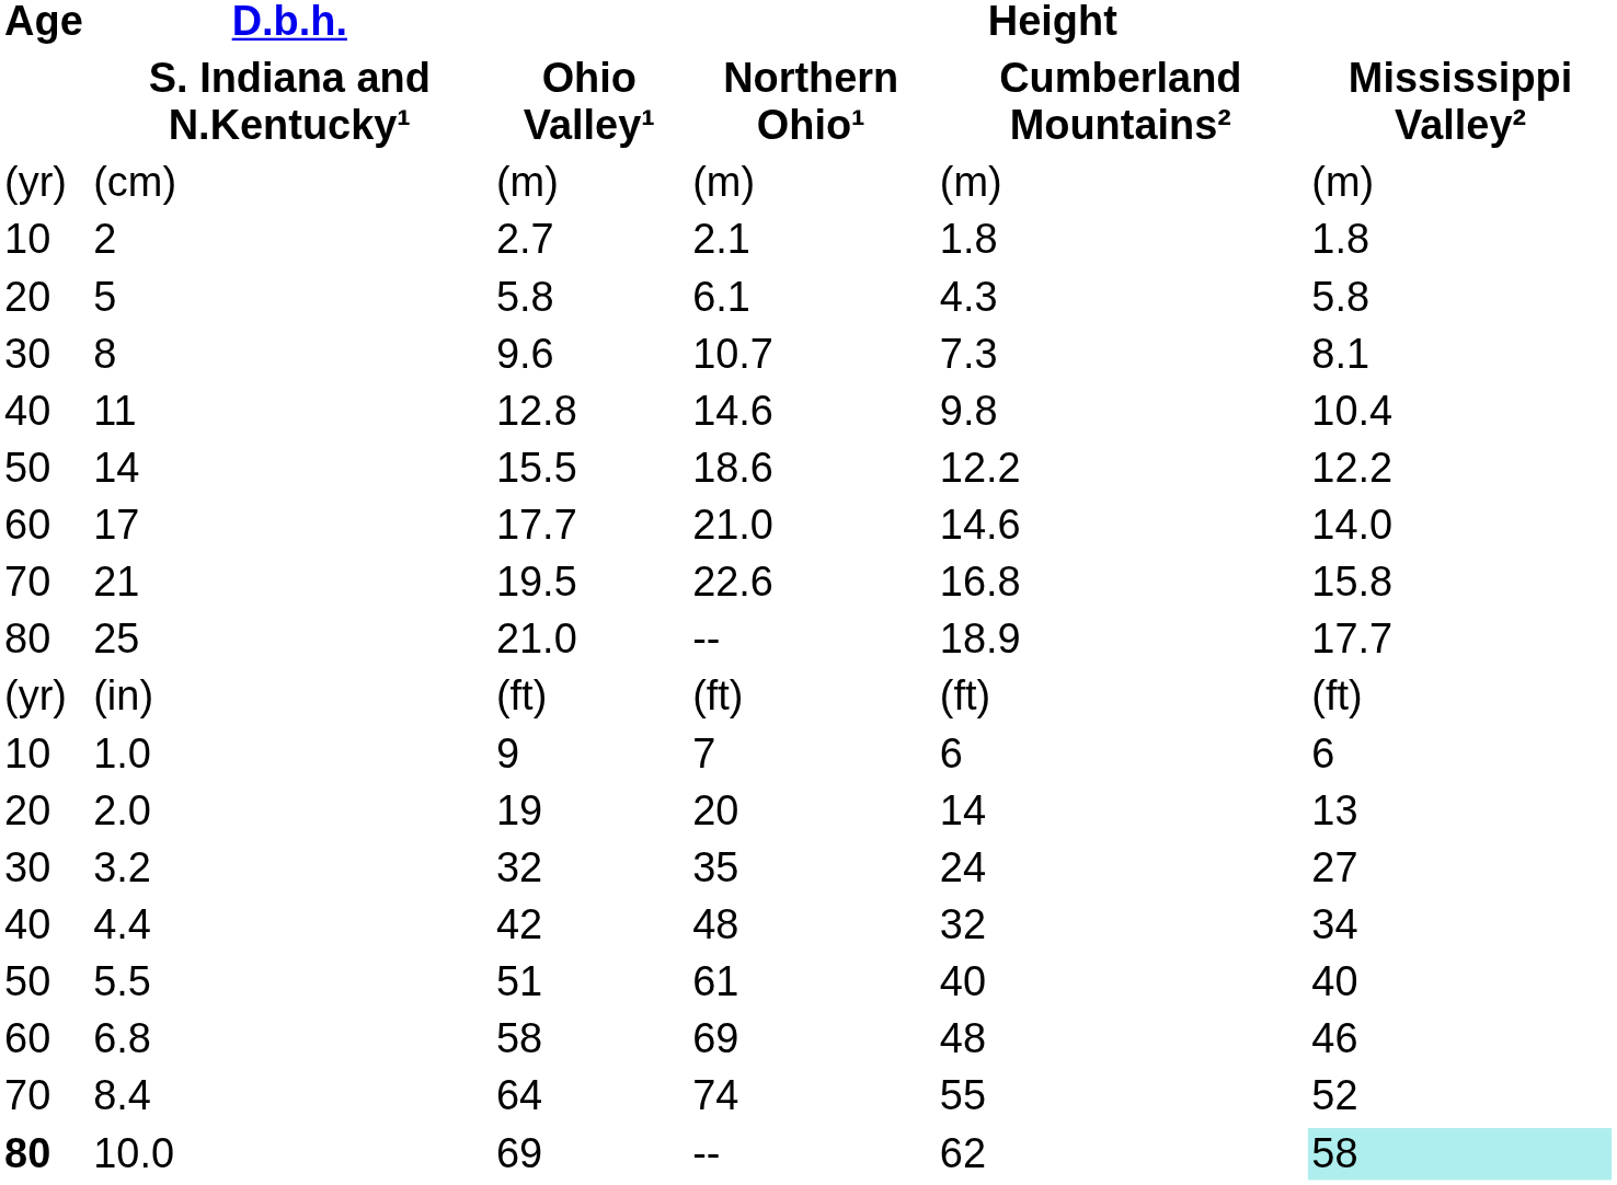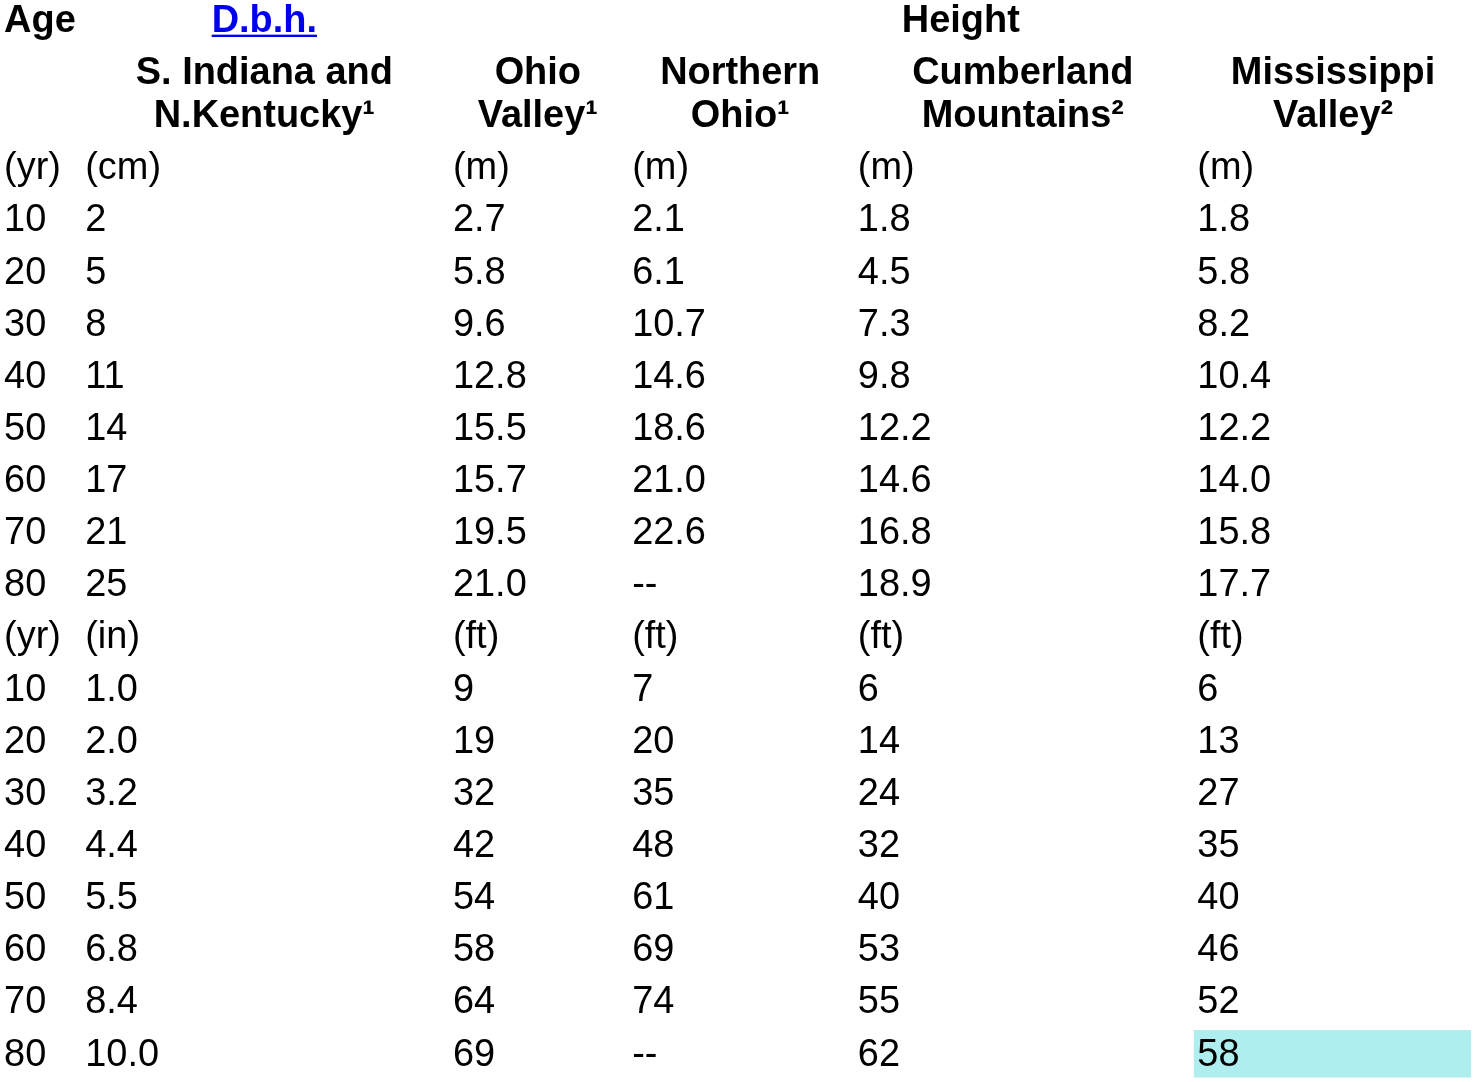5 | Height / Cumberland Mountains²: 4.3 -> 4.5
8 | Height / Mississippi Valley²: 8.1 -> 8.2
17 | Height / Ohio Valley¹: 17.7 -> 15.7
4.4 | Height / Mississippi Valley²: 34 -> 35
5.5 | Height / Ohio Valley¹: 51 -> 54
6.8 | Height / Cumberland Mountains²: 48 -> 53
10.0 | Age: bold -> normal
